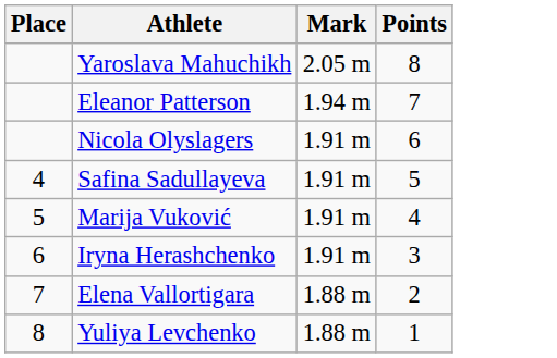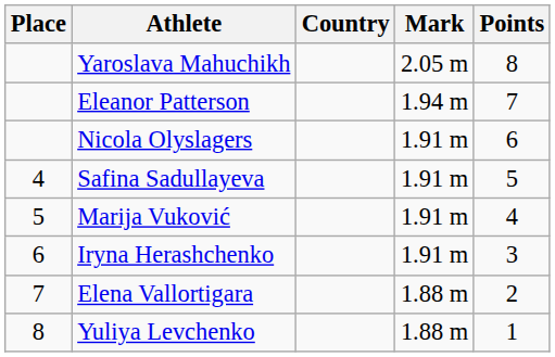+ column: Country
